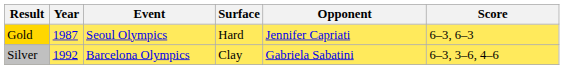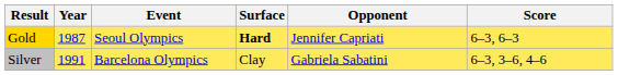Gold | Surface: normal -> bold
Silver | Year: 1992 -> 1991
